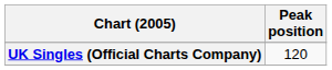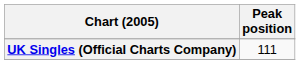UK Singles (Official Charts Company) | Peak position: 120 -> 111
